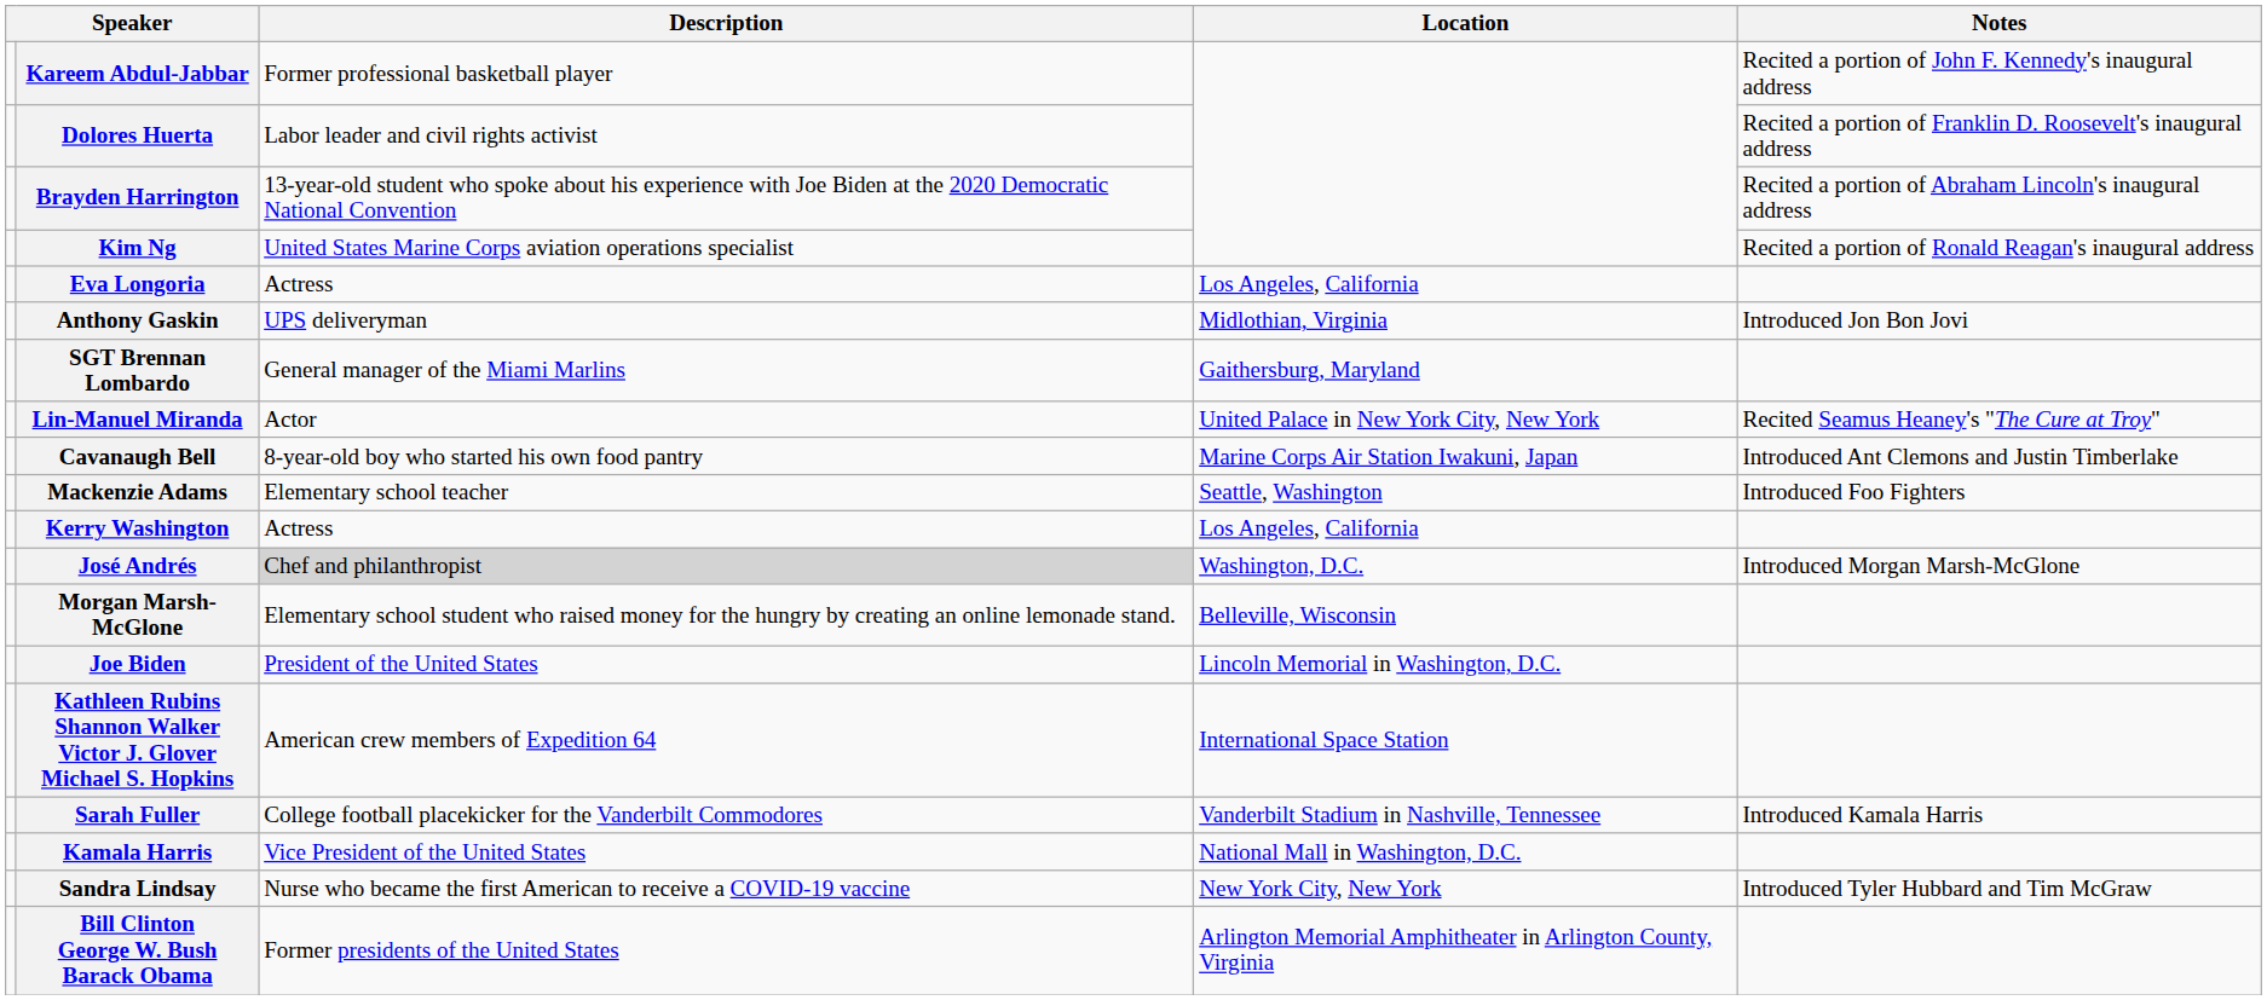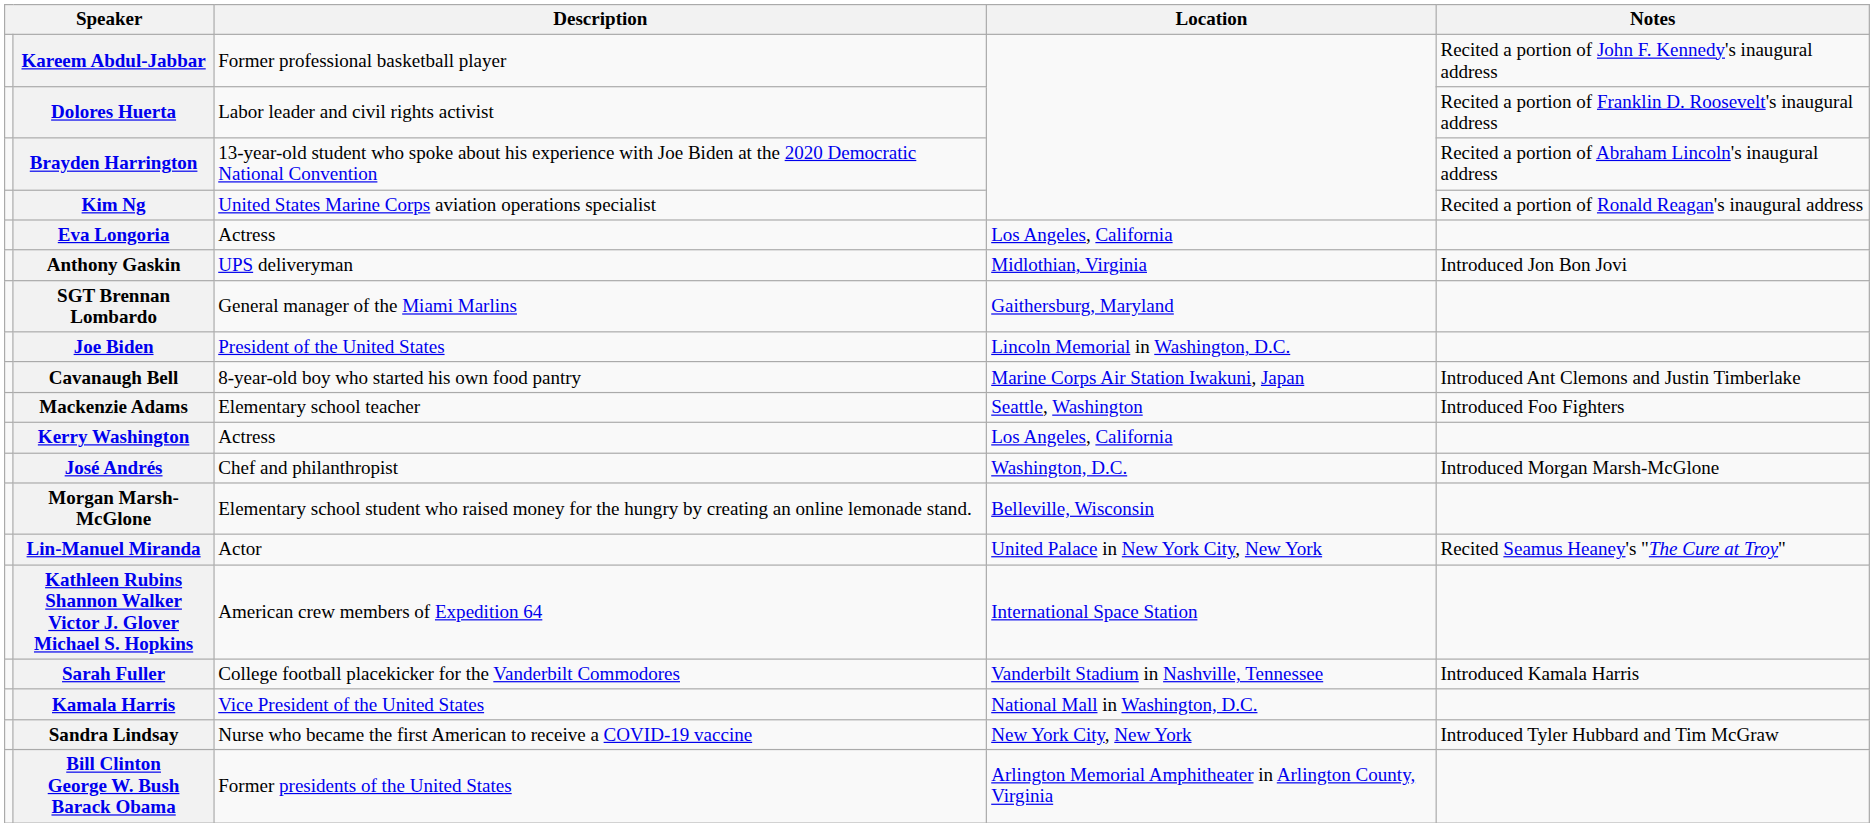rows swapped: Joe Biden <-> Lin-Manuel Miranda
José Andrés | Description: lightgrey background -> no background
